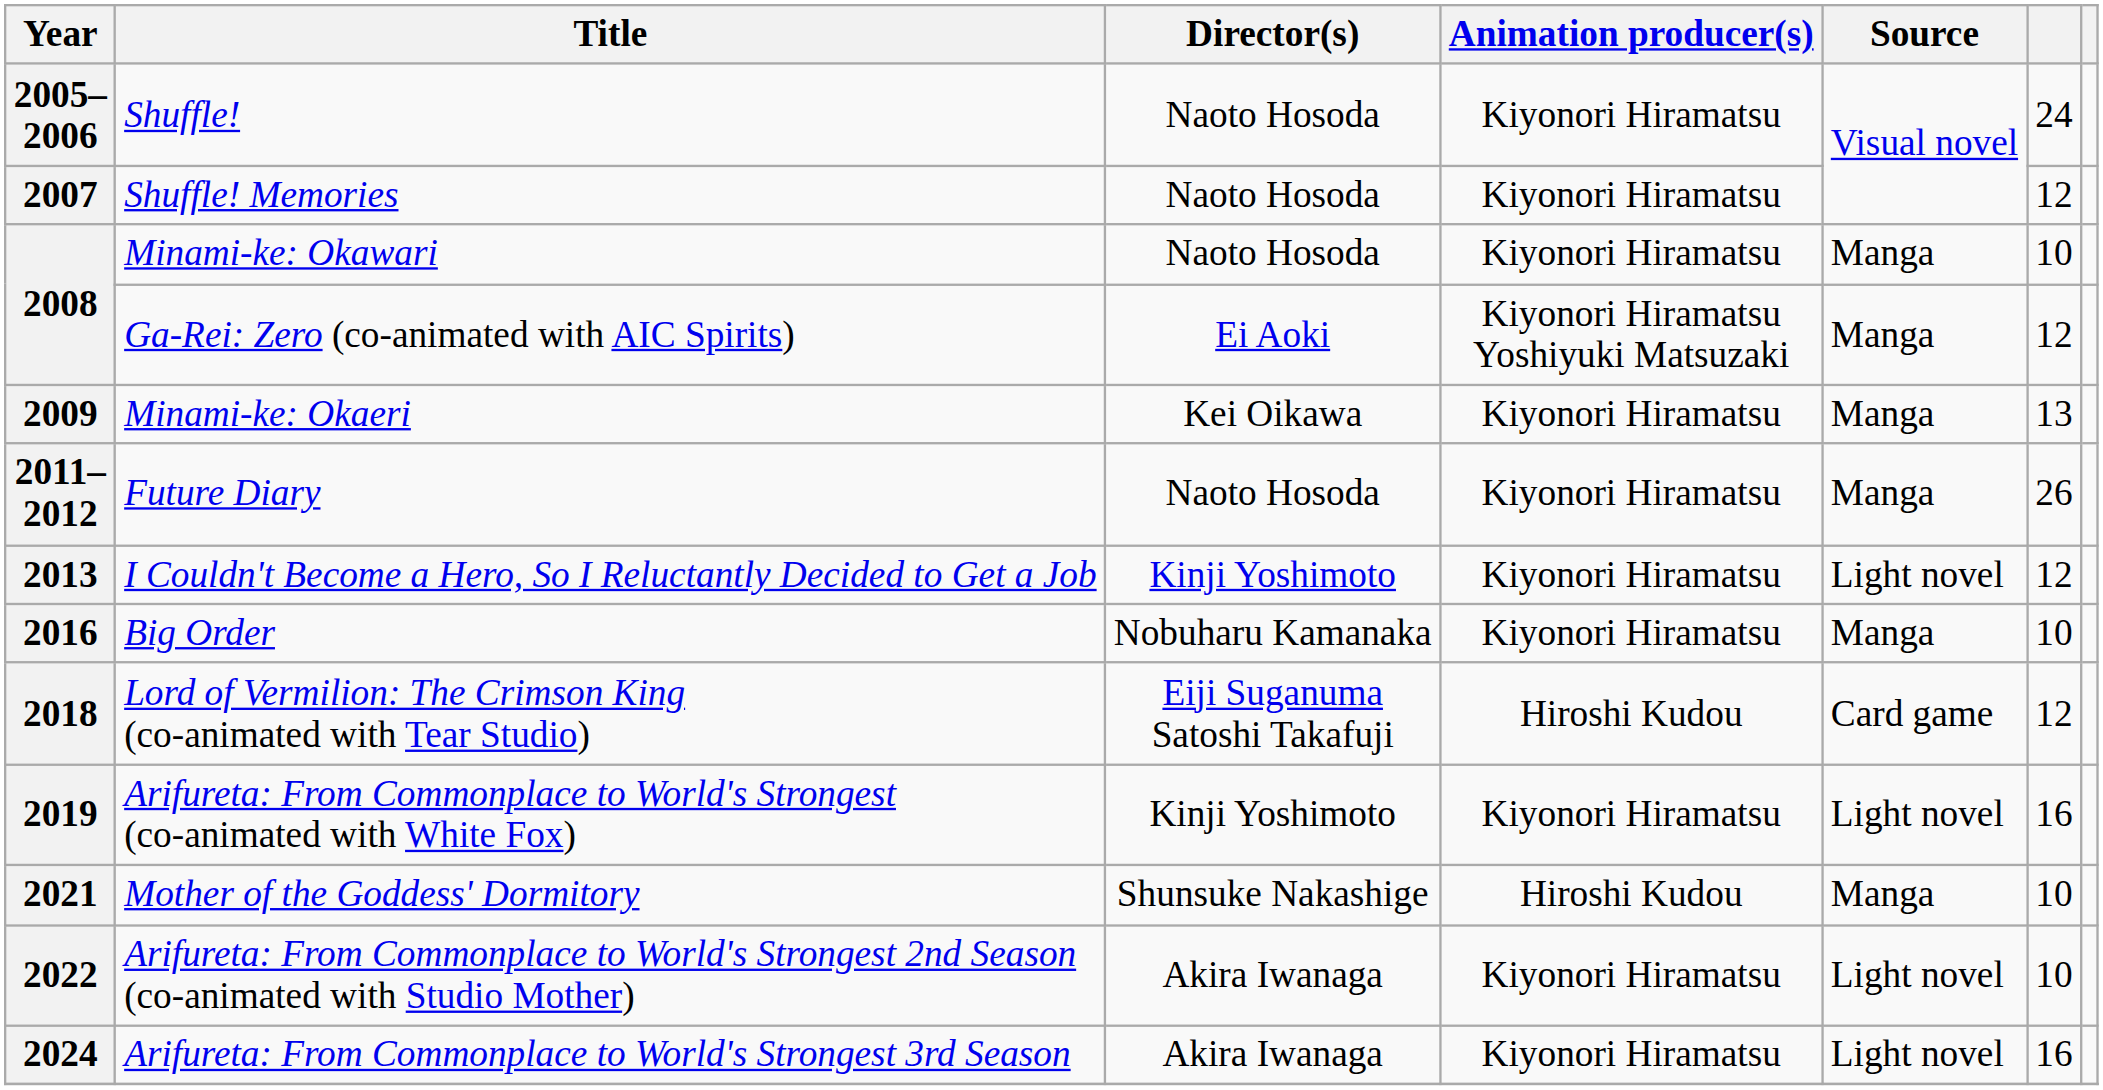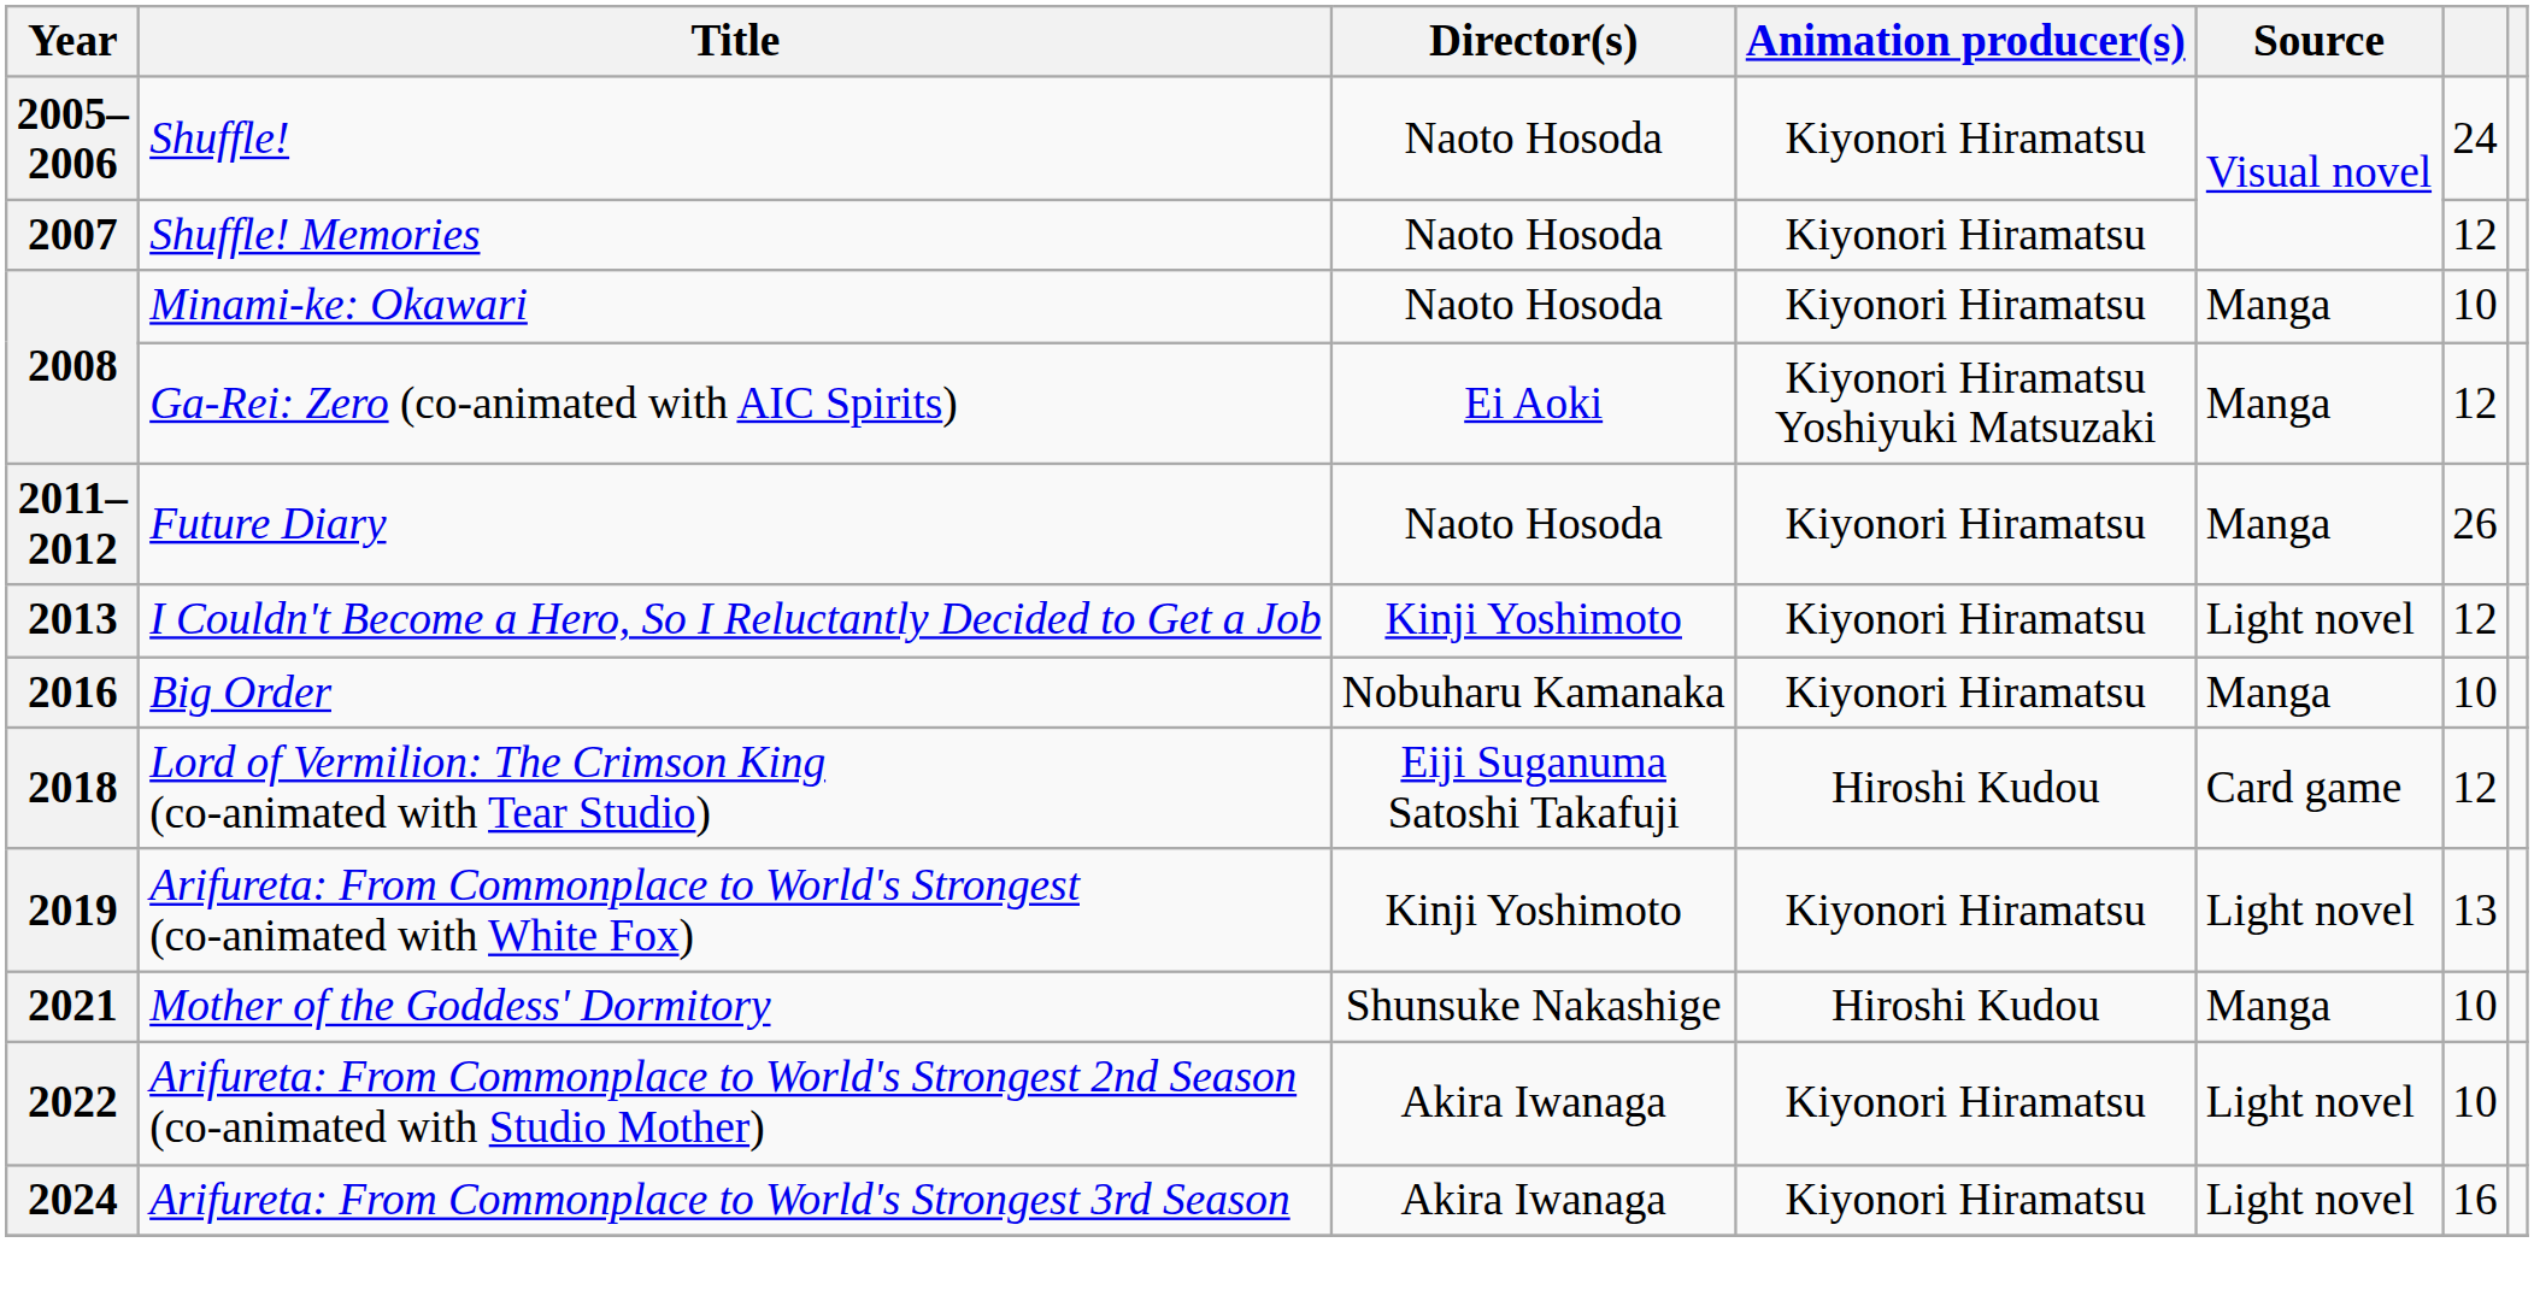- row: 2009 | Minami-ke: Okaeri | Kei Oikawa | Kiyonori Hiramatsu | Manga | 13
2019 | column 6: 16 -> 13
